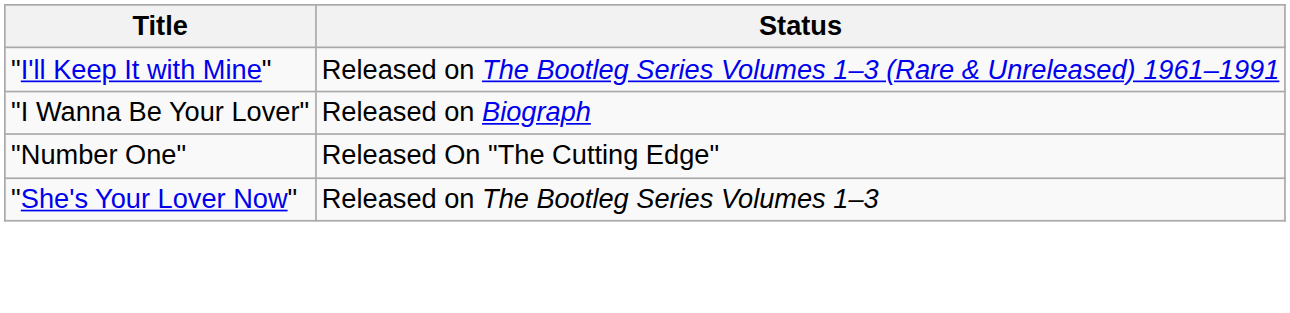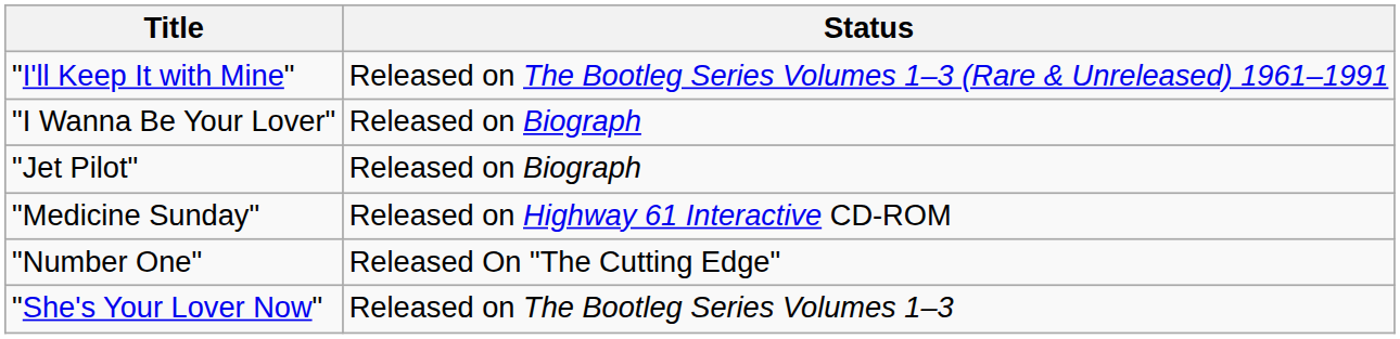+ row: "Jet Pilot" | Released on Biograph
+ row: "Medicine Sunday" | Released on Highway 61 Interactive CD-ROM
